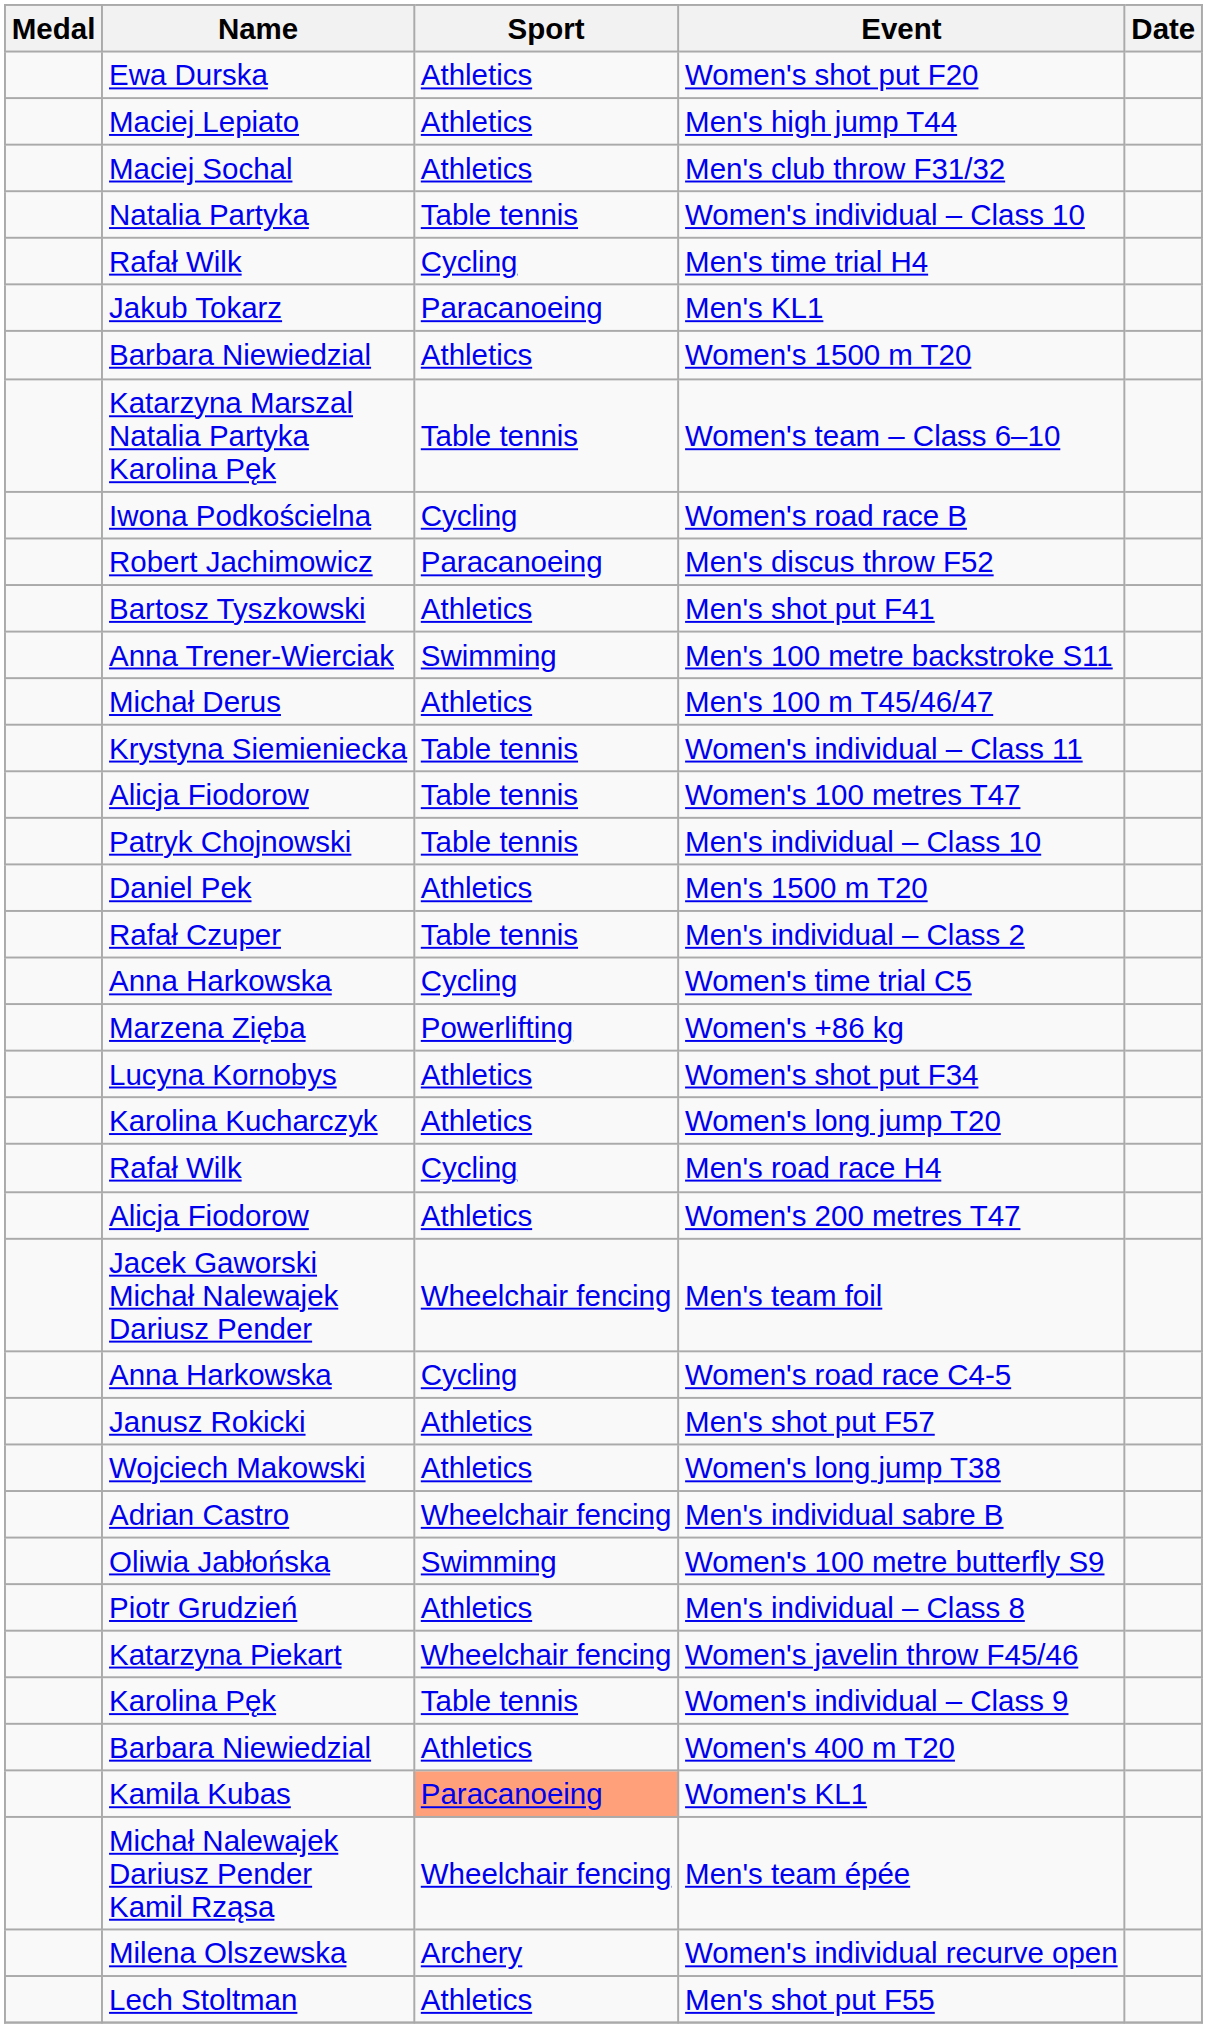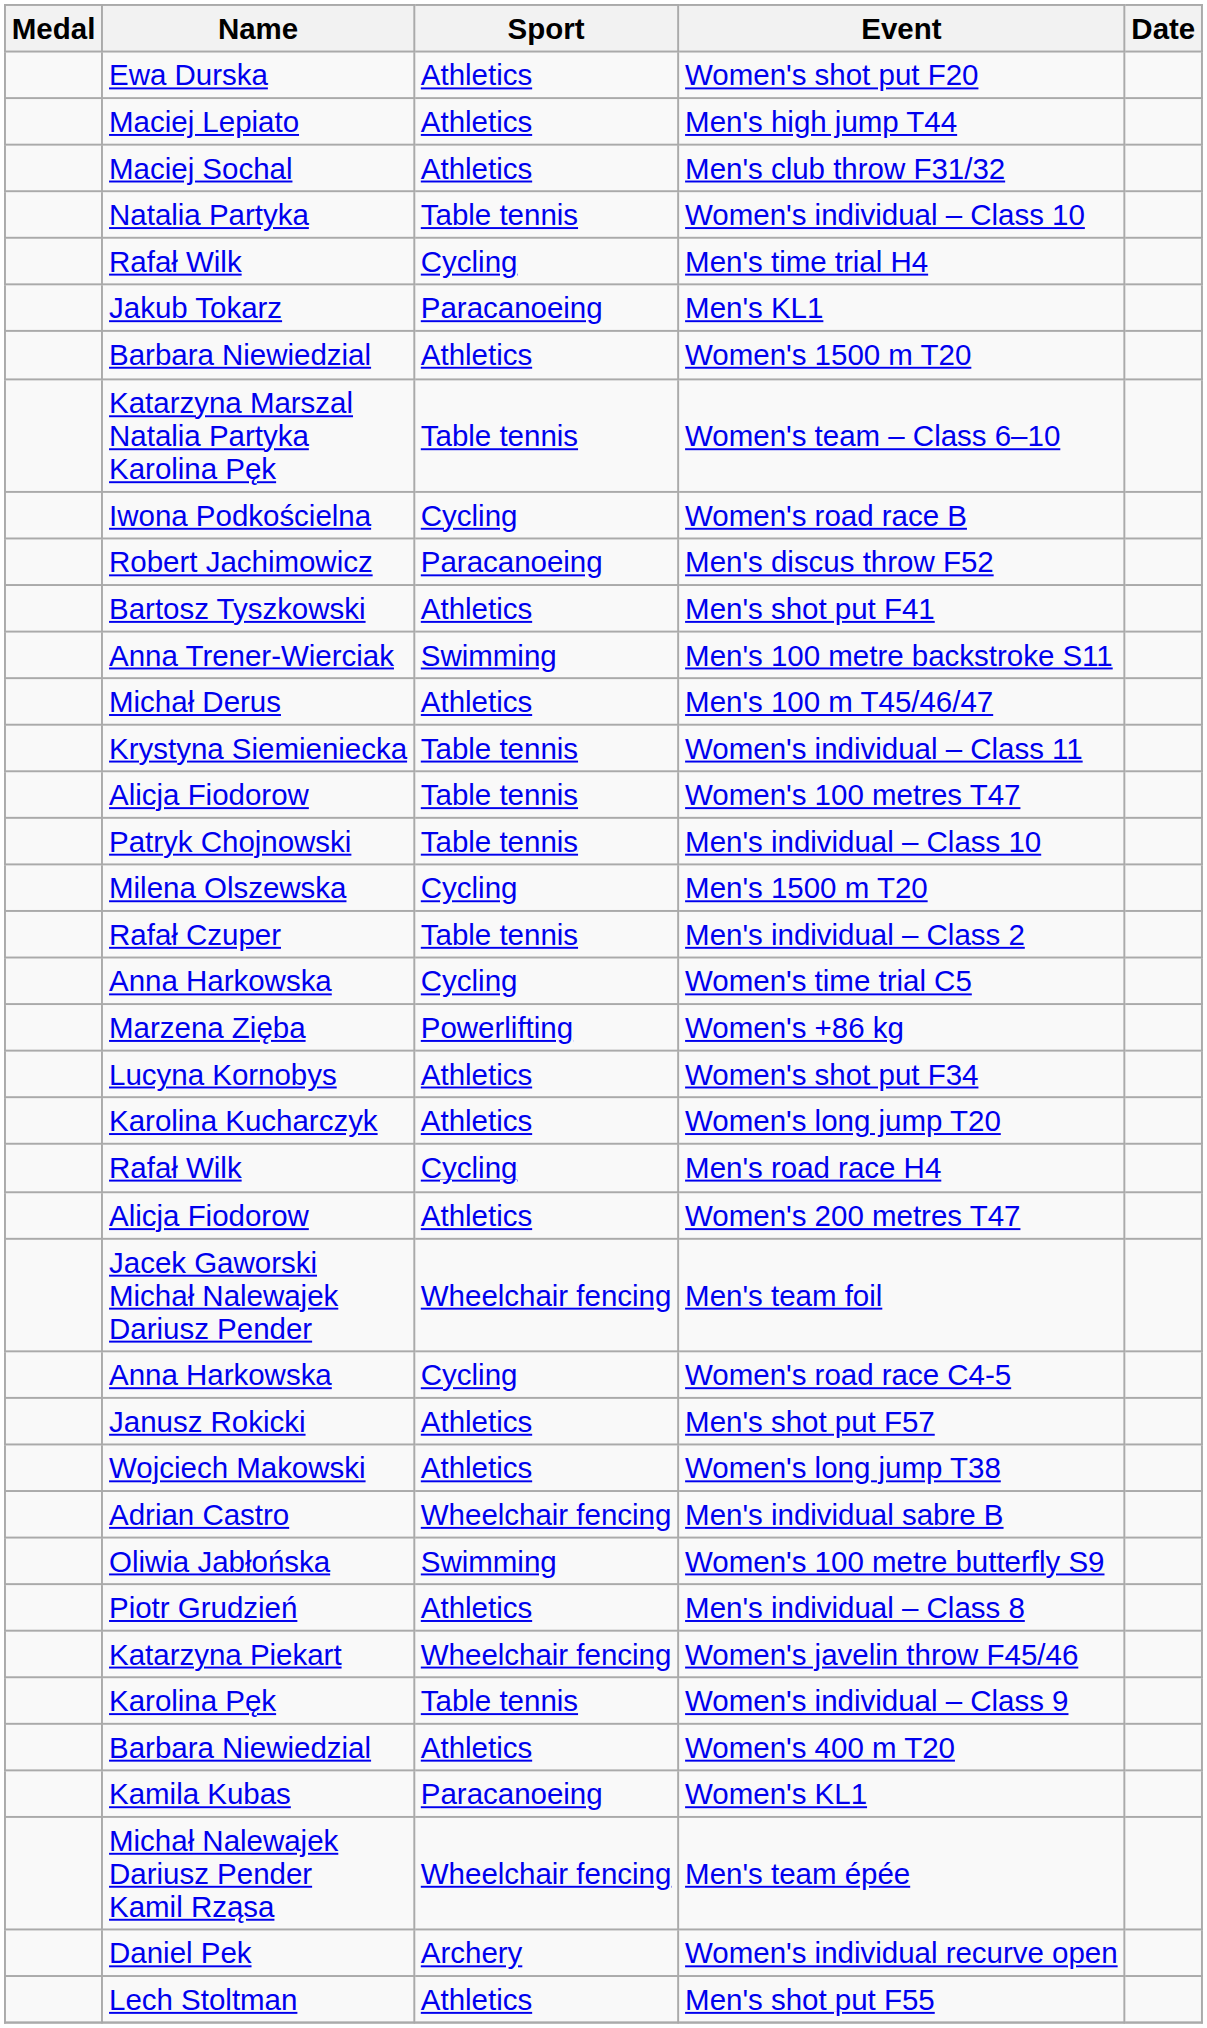Men's 1500 m T20 | Name: Daniel Pek -> Milena Olszewska
Men's 1500 m T20 | Sport: Athletics -> Cycling
Women's KL1 | Sport: lightsalmon background -> no background
Women's individual recurve open | Name: Milena Olszewska -> Daniel Pek
